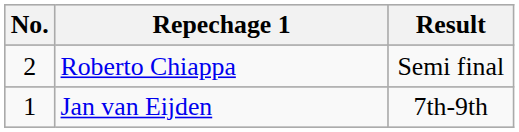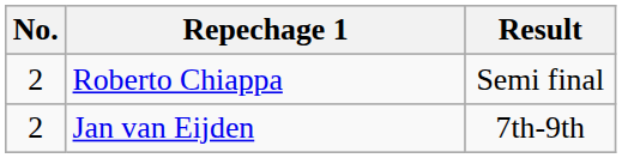Jan van Eijden | No.: 1 -> 2
